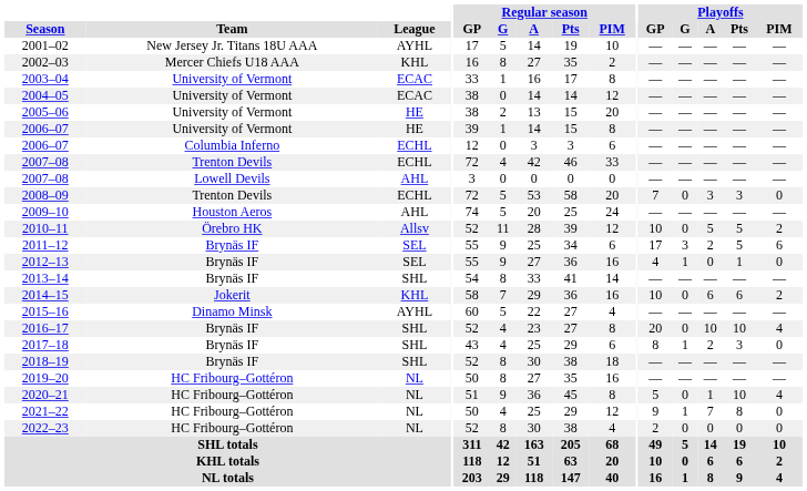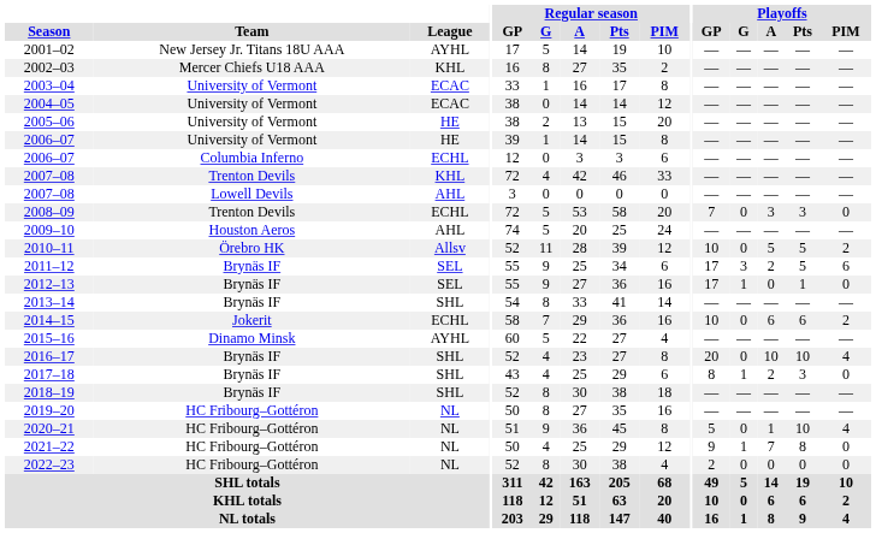2007–08 / Trenton Devils | League: ECHL -> KHL
2012–13 | Playoffs / GP: 4 -> 17
2014–15 | League: KHL -> ECHL
